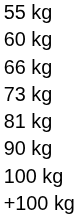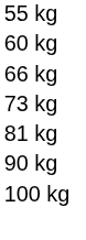- row: +100 kg
